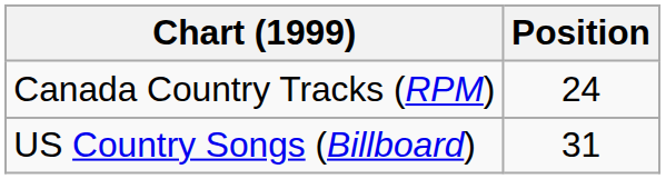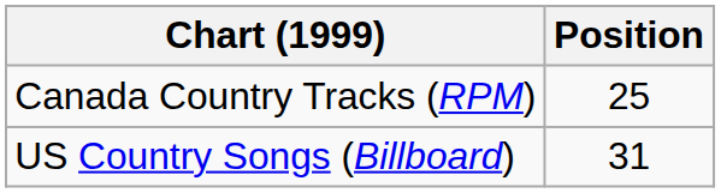Canada Country Tracks (RPM) | Position: 24 -> 25
